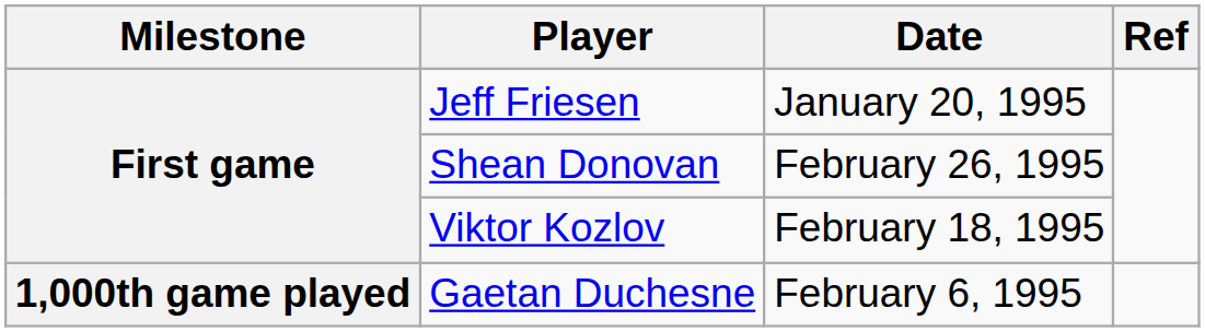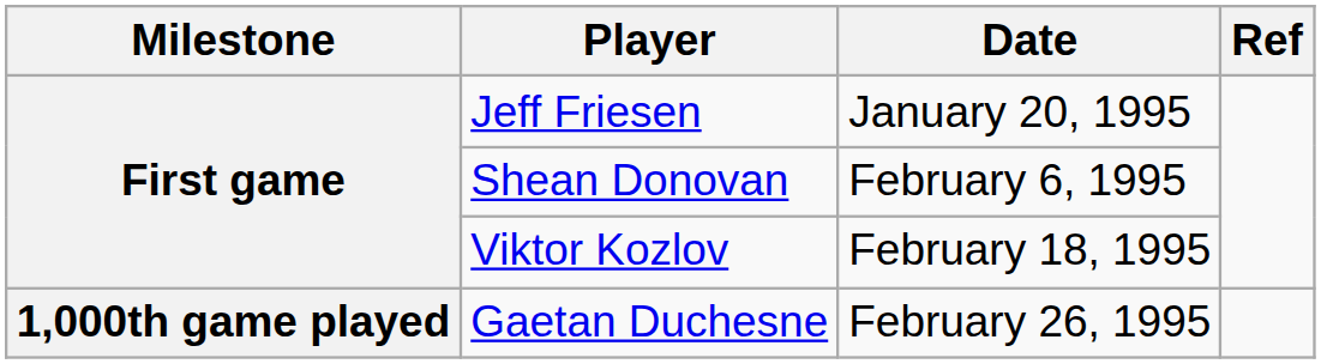Shean Donovan | Date: February 26, 1995 -> February 6, 1995
Gaetan Duchesne | Date: February 6, 1995 -> February 26, 1995
